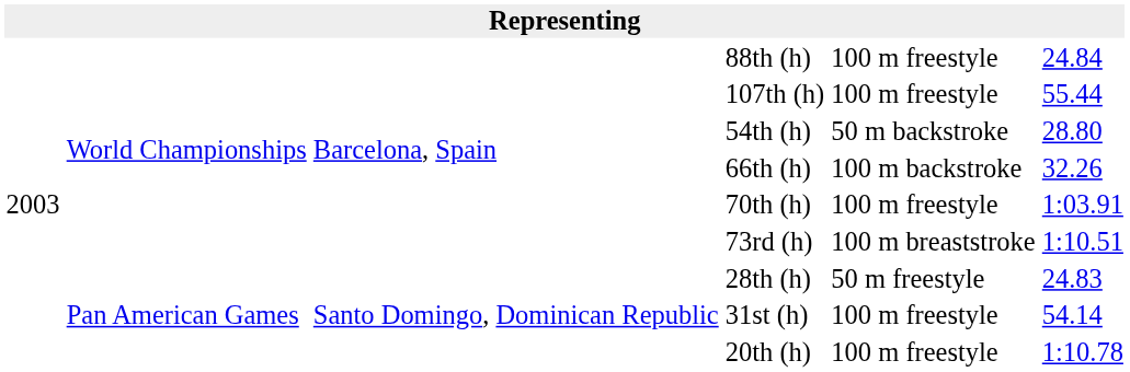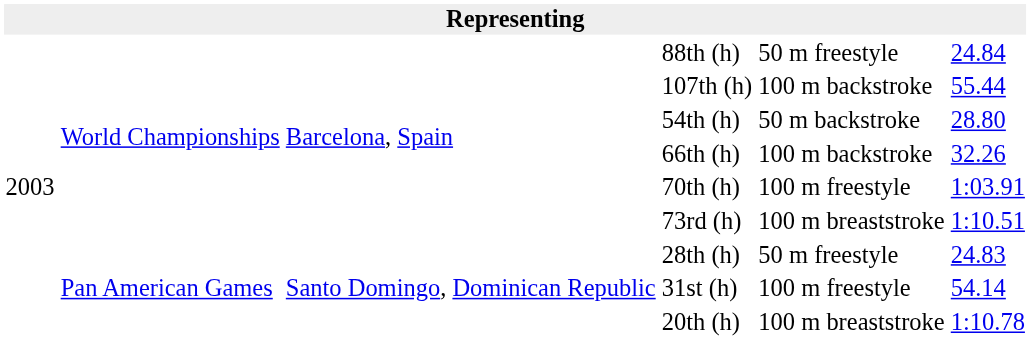88th (h) | column 5: 100 m freestyle -> 50 m freestyle
107th (h) | column 5: 100 m freestyle -> 100 m backstroke
20th (h) | column 5: 100 m freestyle -> 100 m breaststroke
